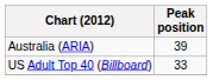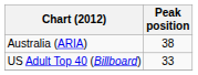Australia (ARIA) | Peak position: 39 -> 38
